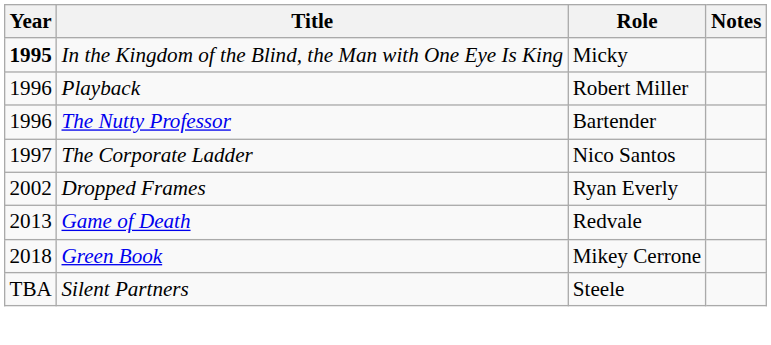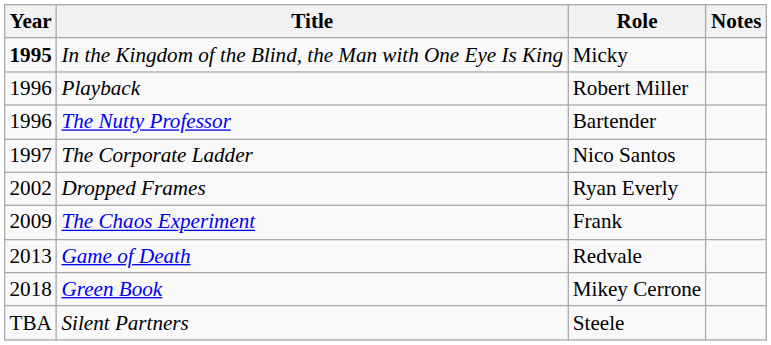+ row: 2009 | The Chaos Experiment | Frank
